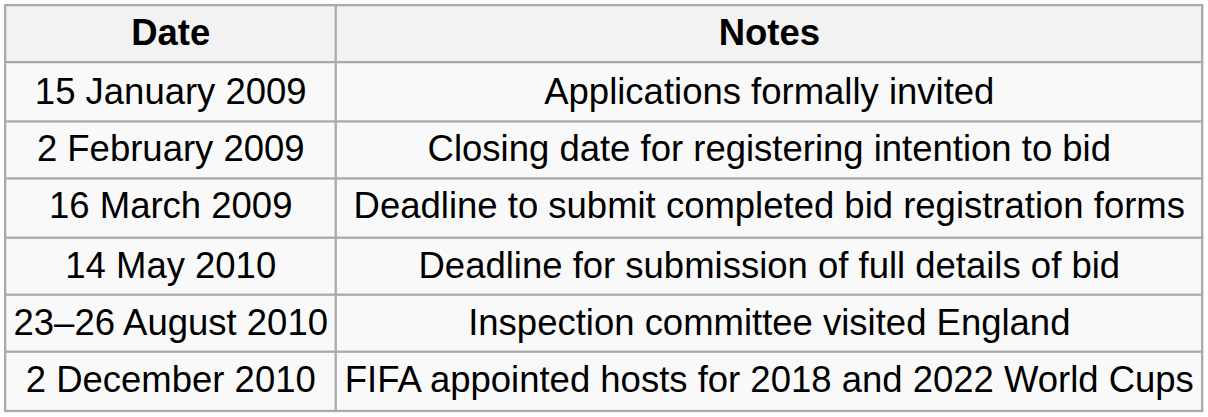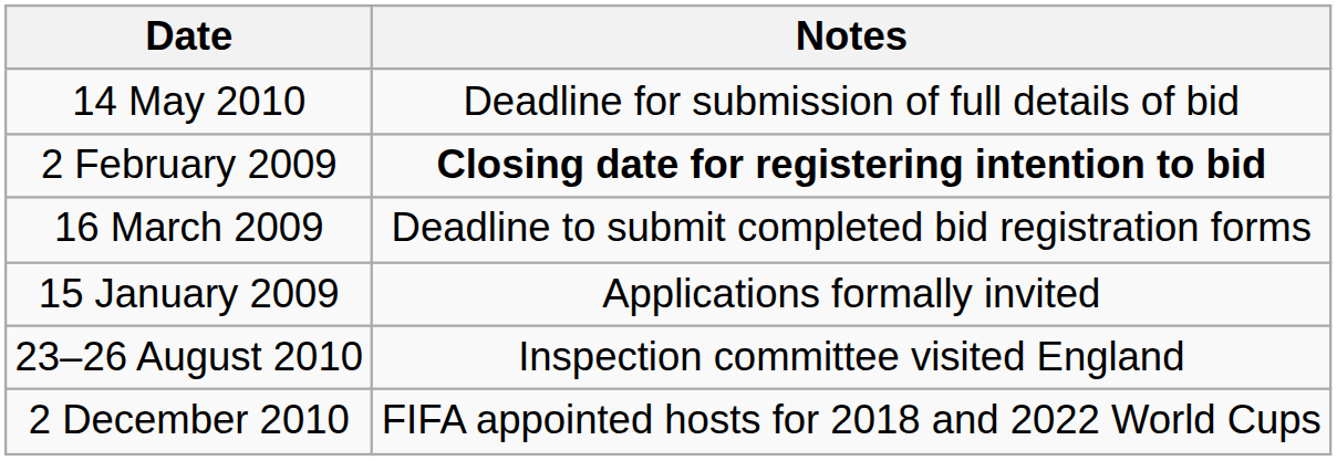rows swapped: 15 January 2009 <-> 14 May 2010
2 February 2009 | Notes: normal -> bold
